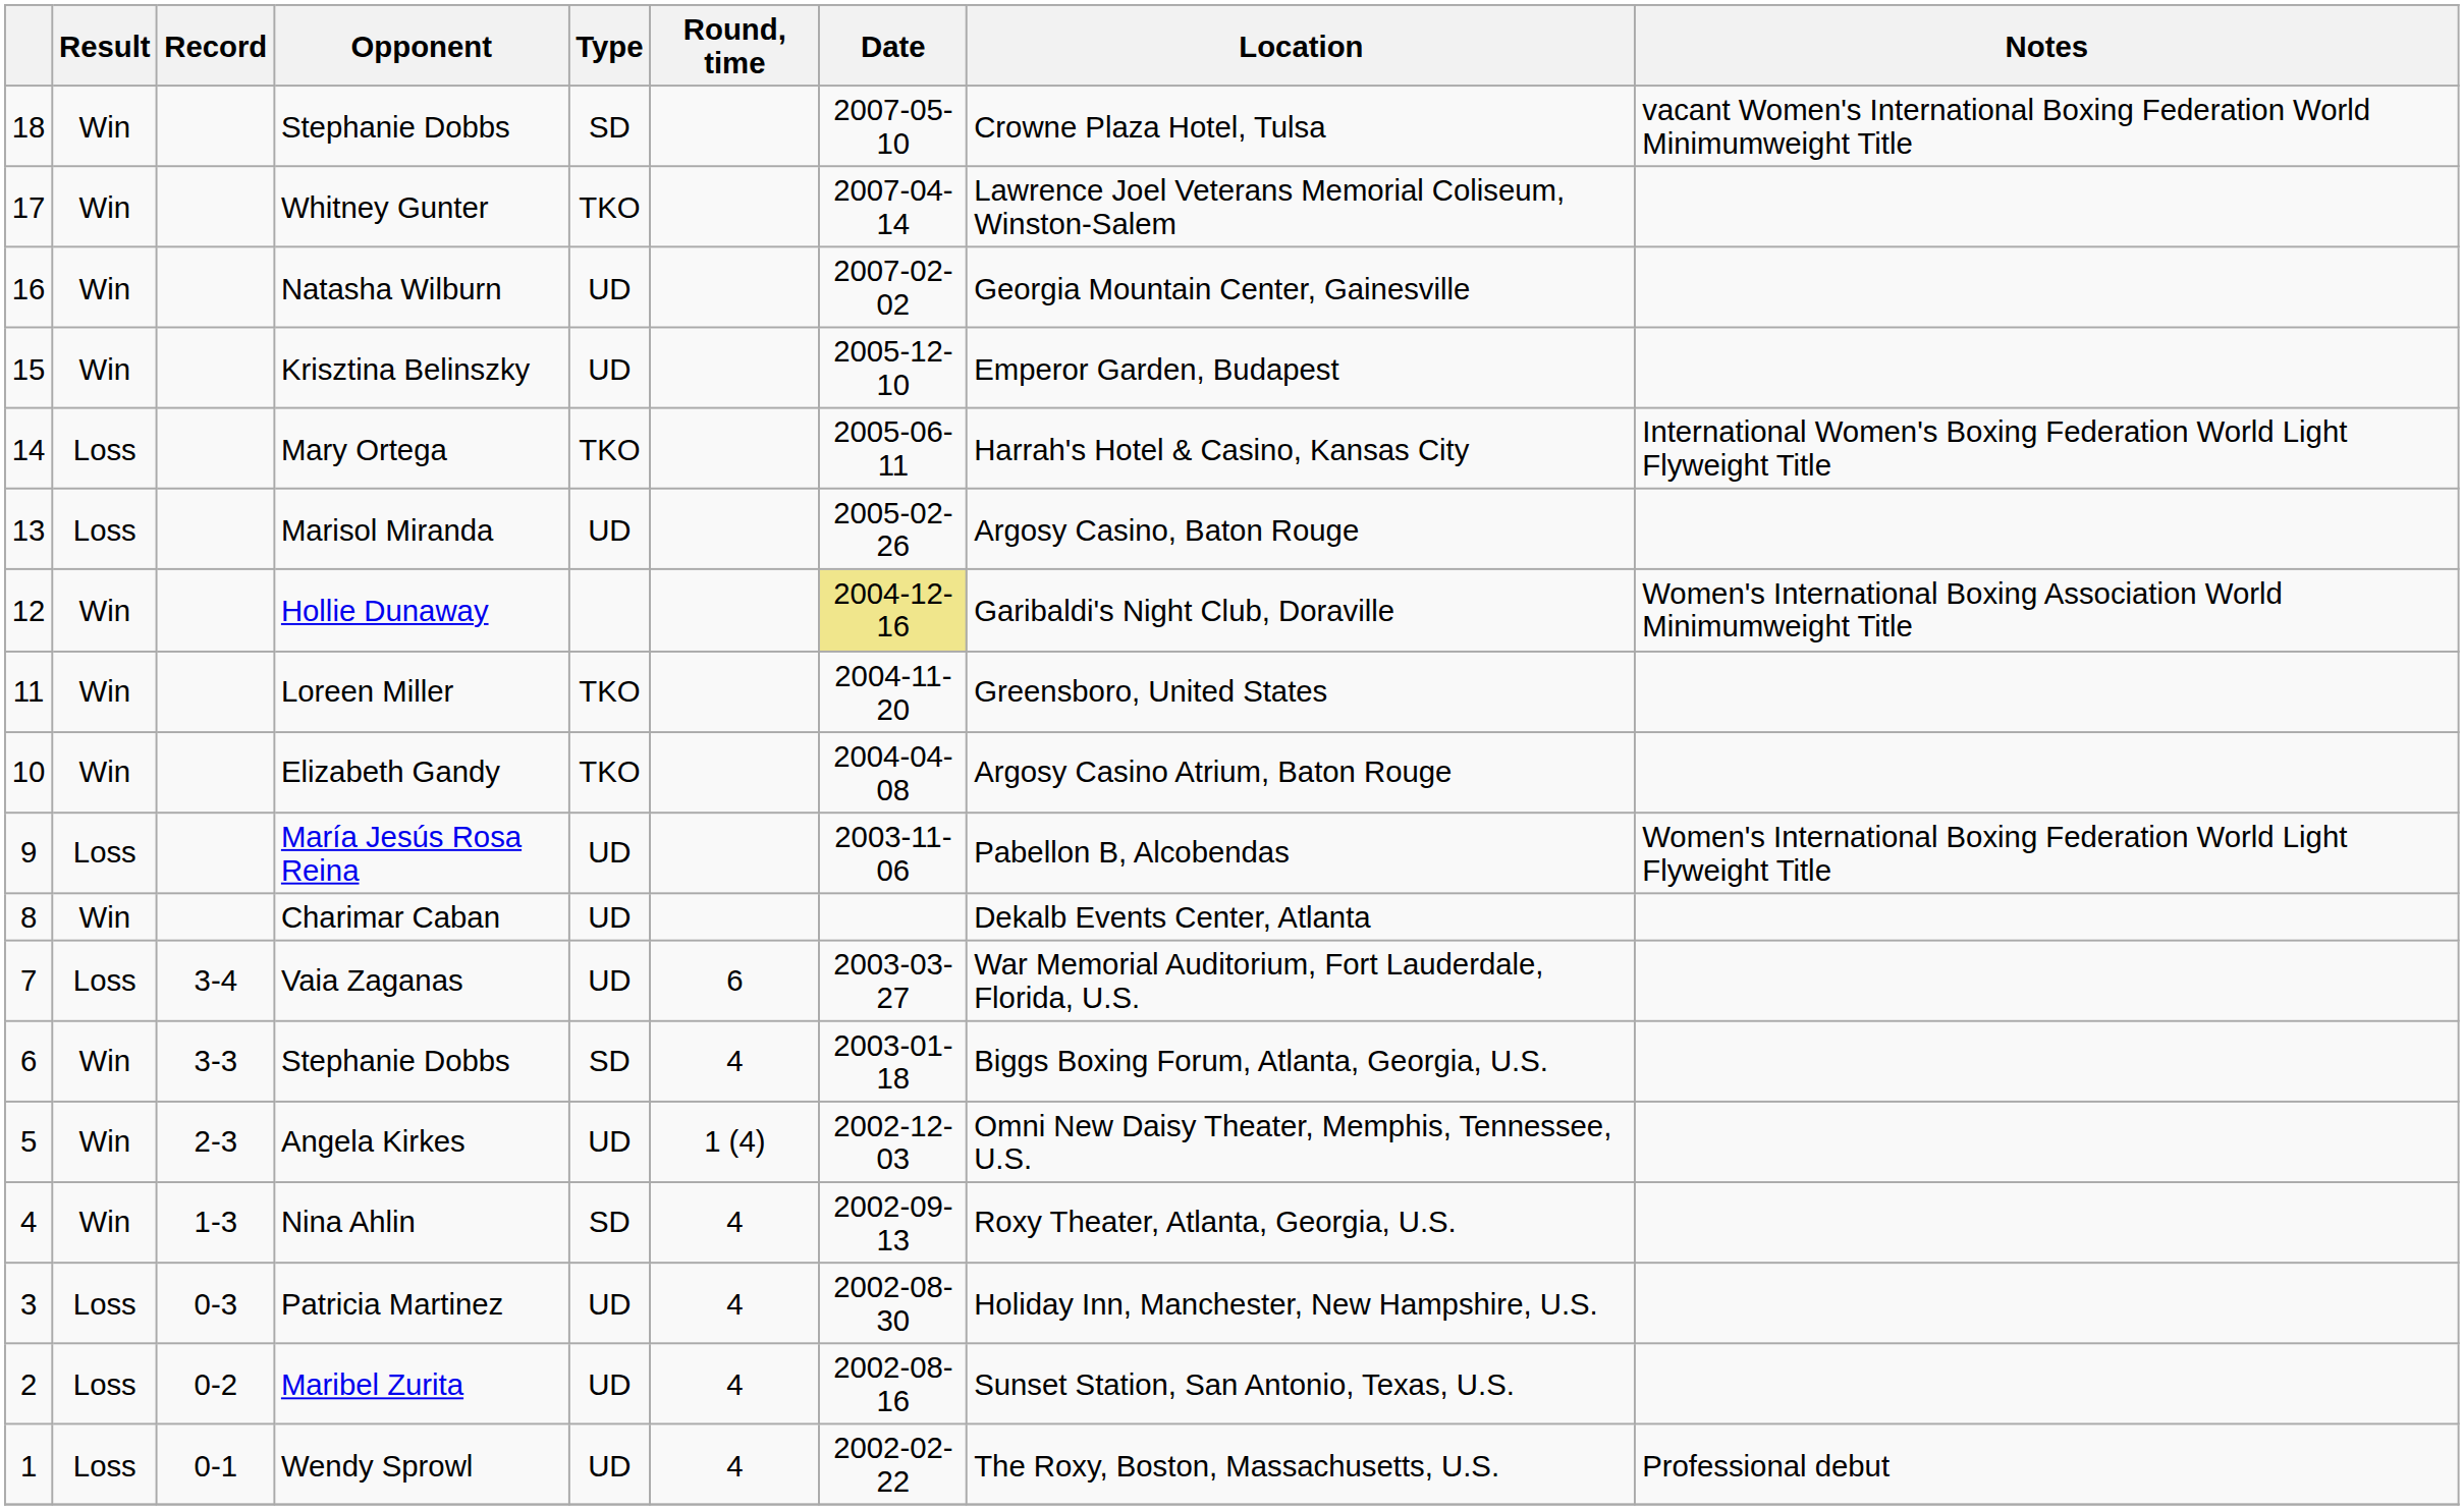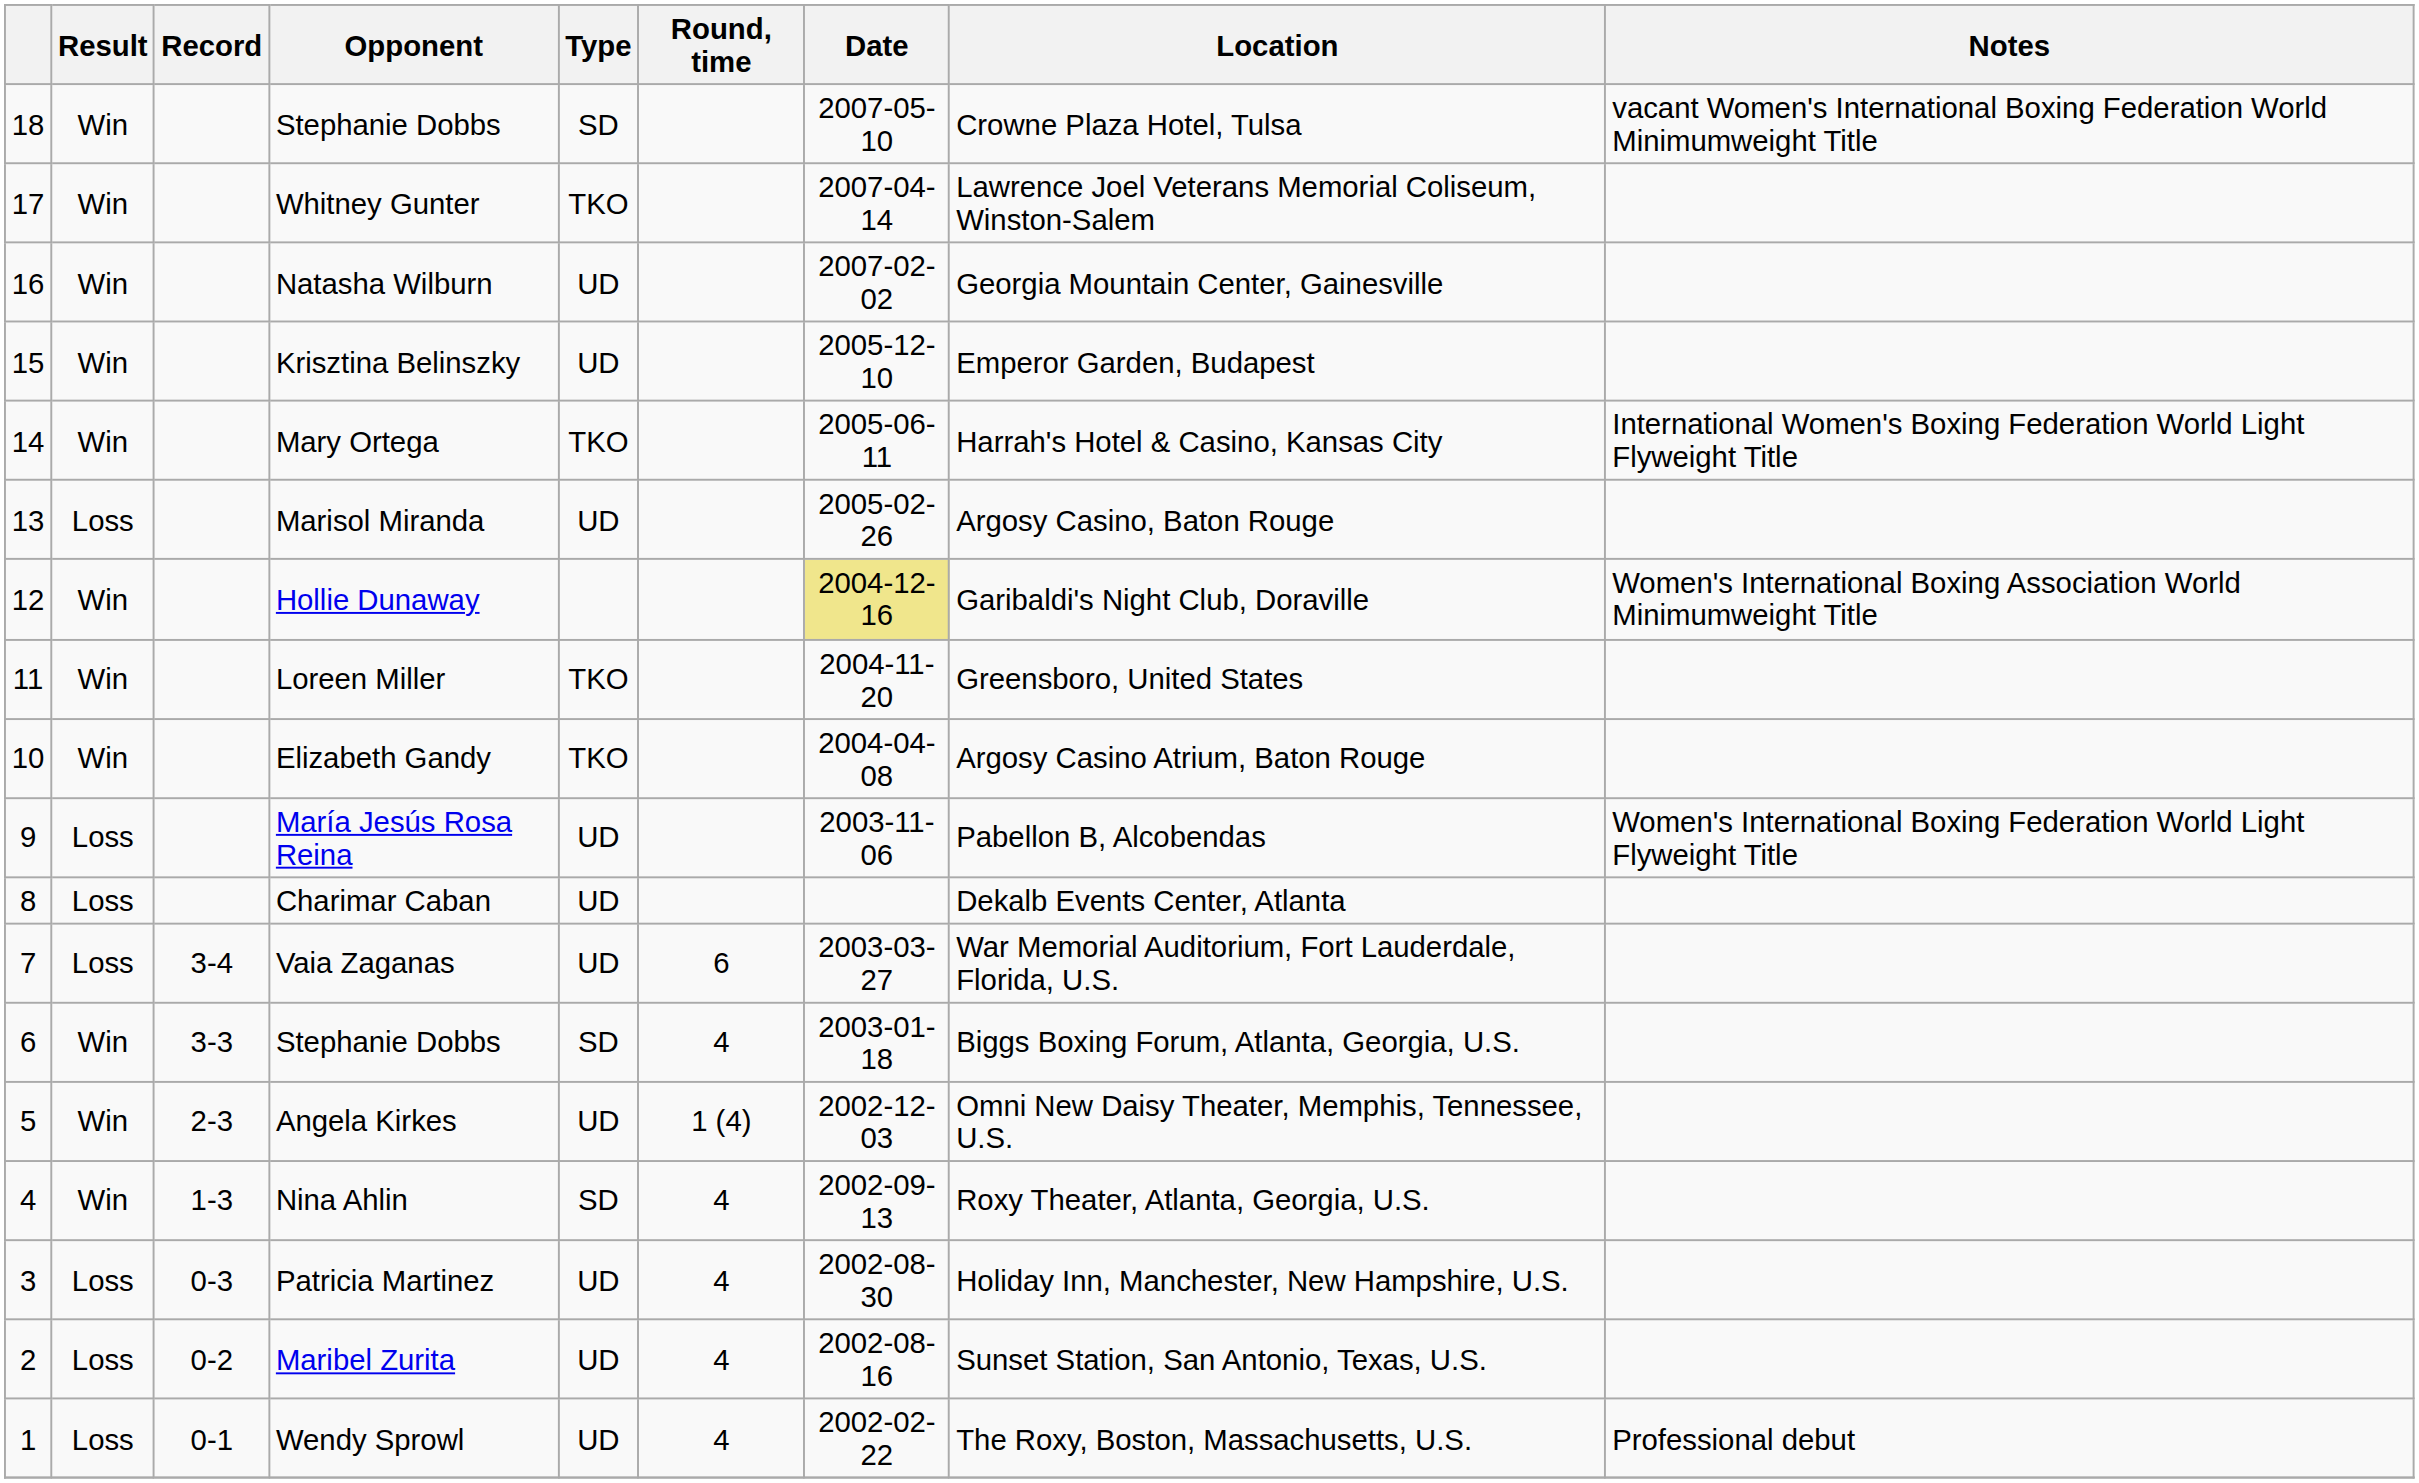Mary Ortega | Result: Loss -> Win
Charimar Caban | Result: Win -> Loss
